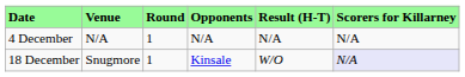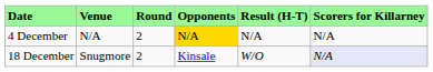4 December | Round: 1 -> 2
4 December | Opponents: no background -> gold background
18 December | Round: 1 -> 2
